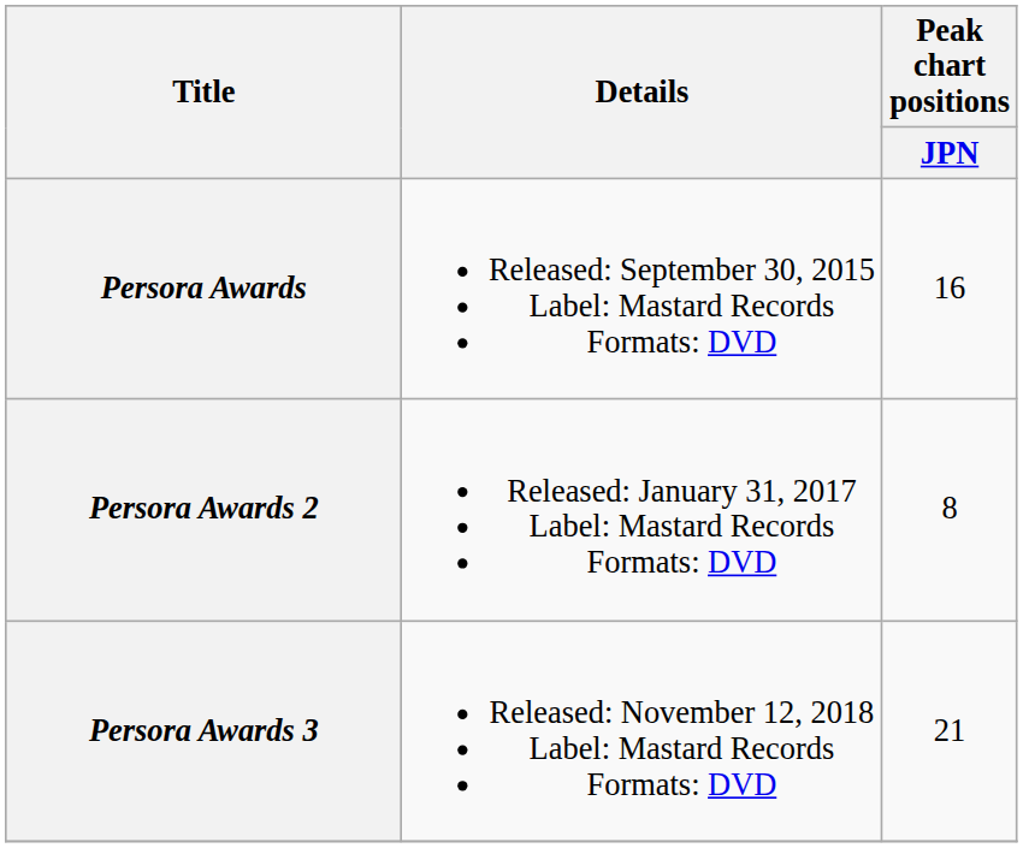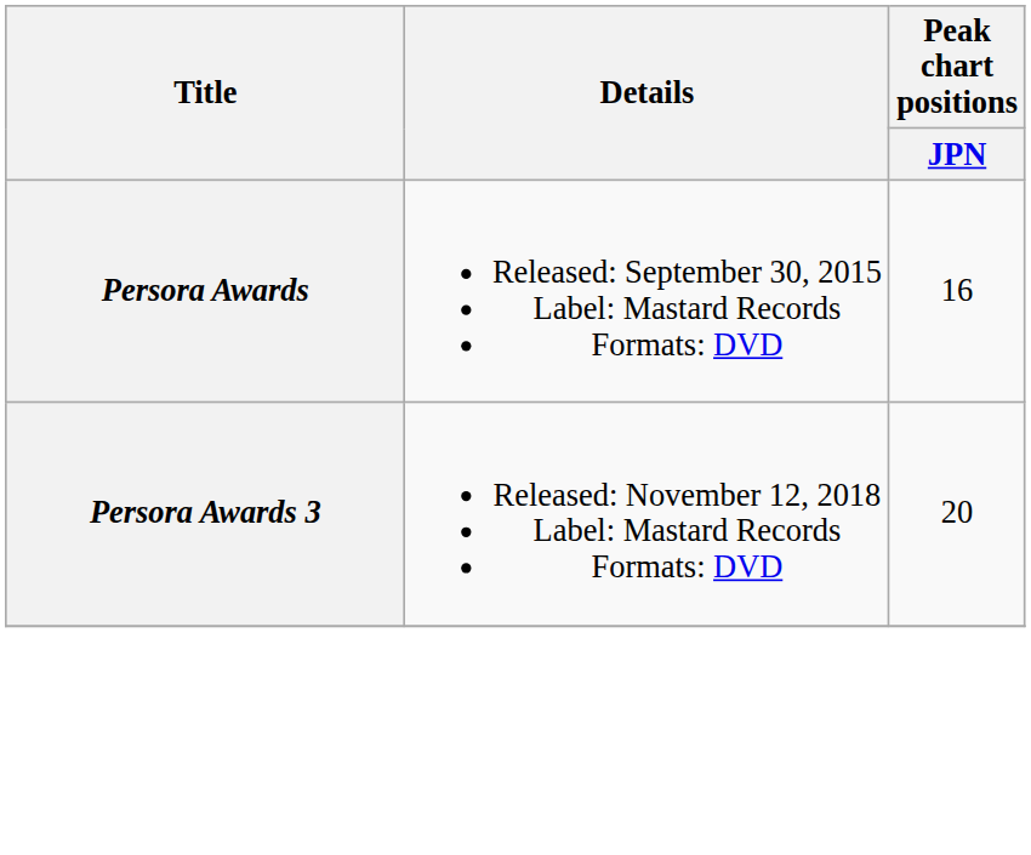- row: Persora Awards 2 | Released: January 31, 2017 Label: Mastard Records Formats: DVD | 8
Persora Awards 3 | Peak chart positions / JPN: 21 -> 20
